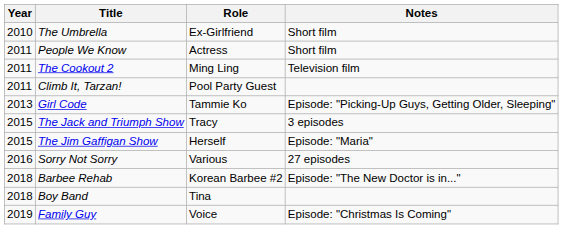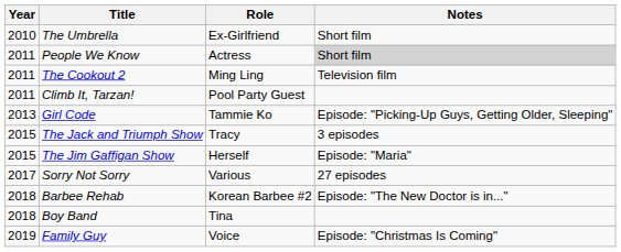People We Know | Notes: no background -> lightgrey background
Sorry Not Sorry | Year: 2016 -> 2017
